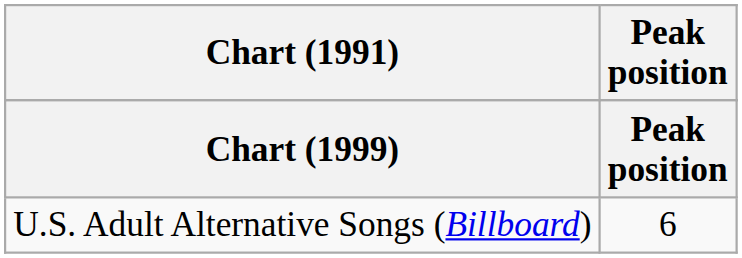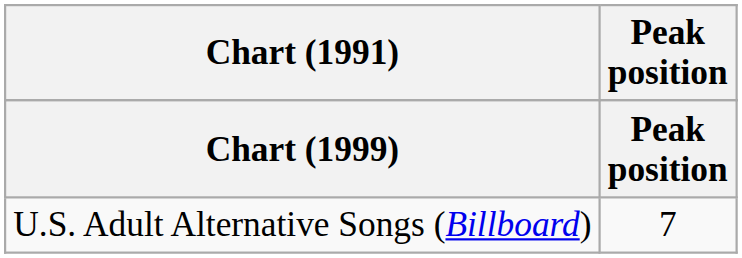U.S. Adult Alternative Songs (Billboard) | Peak position: 6 -> 7
